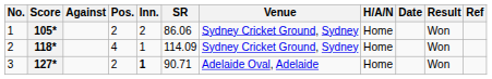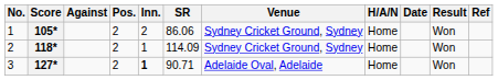118* | Pos.: 4 -> 2
